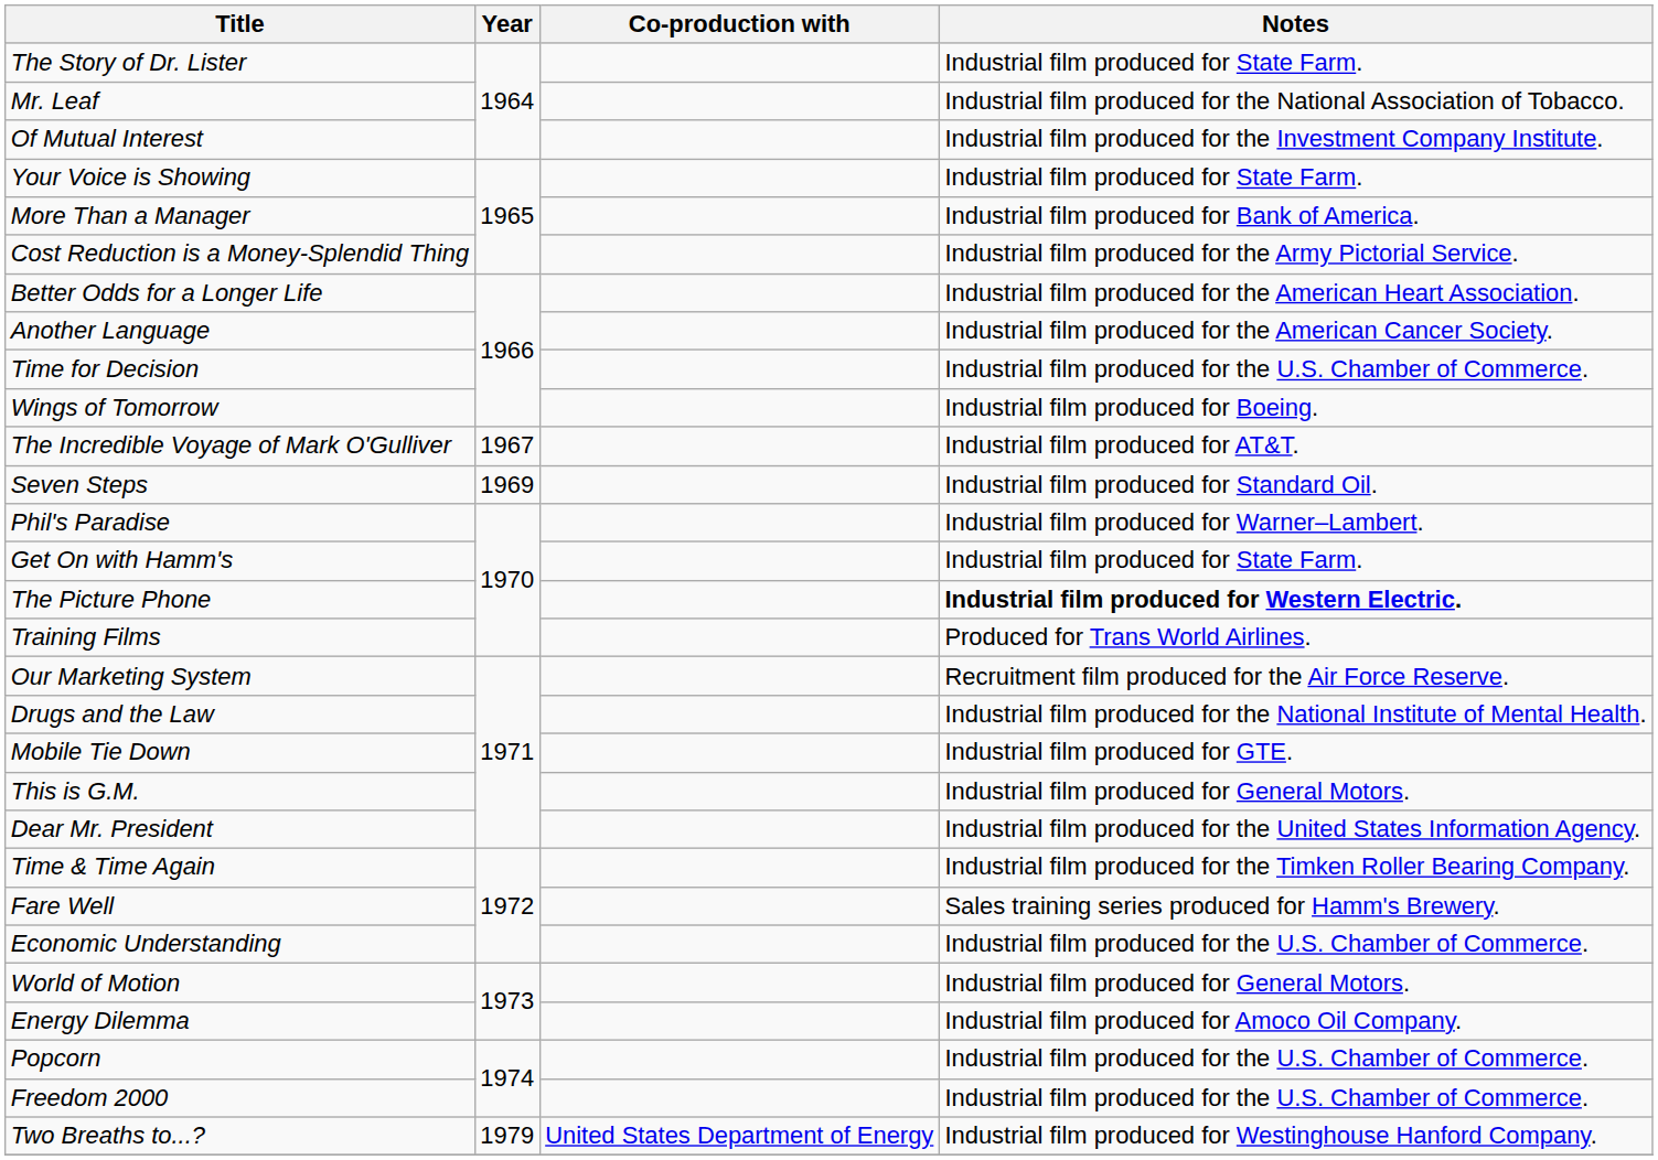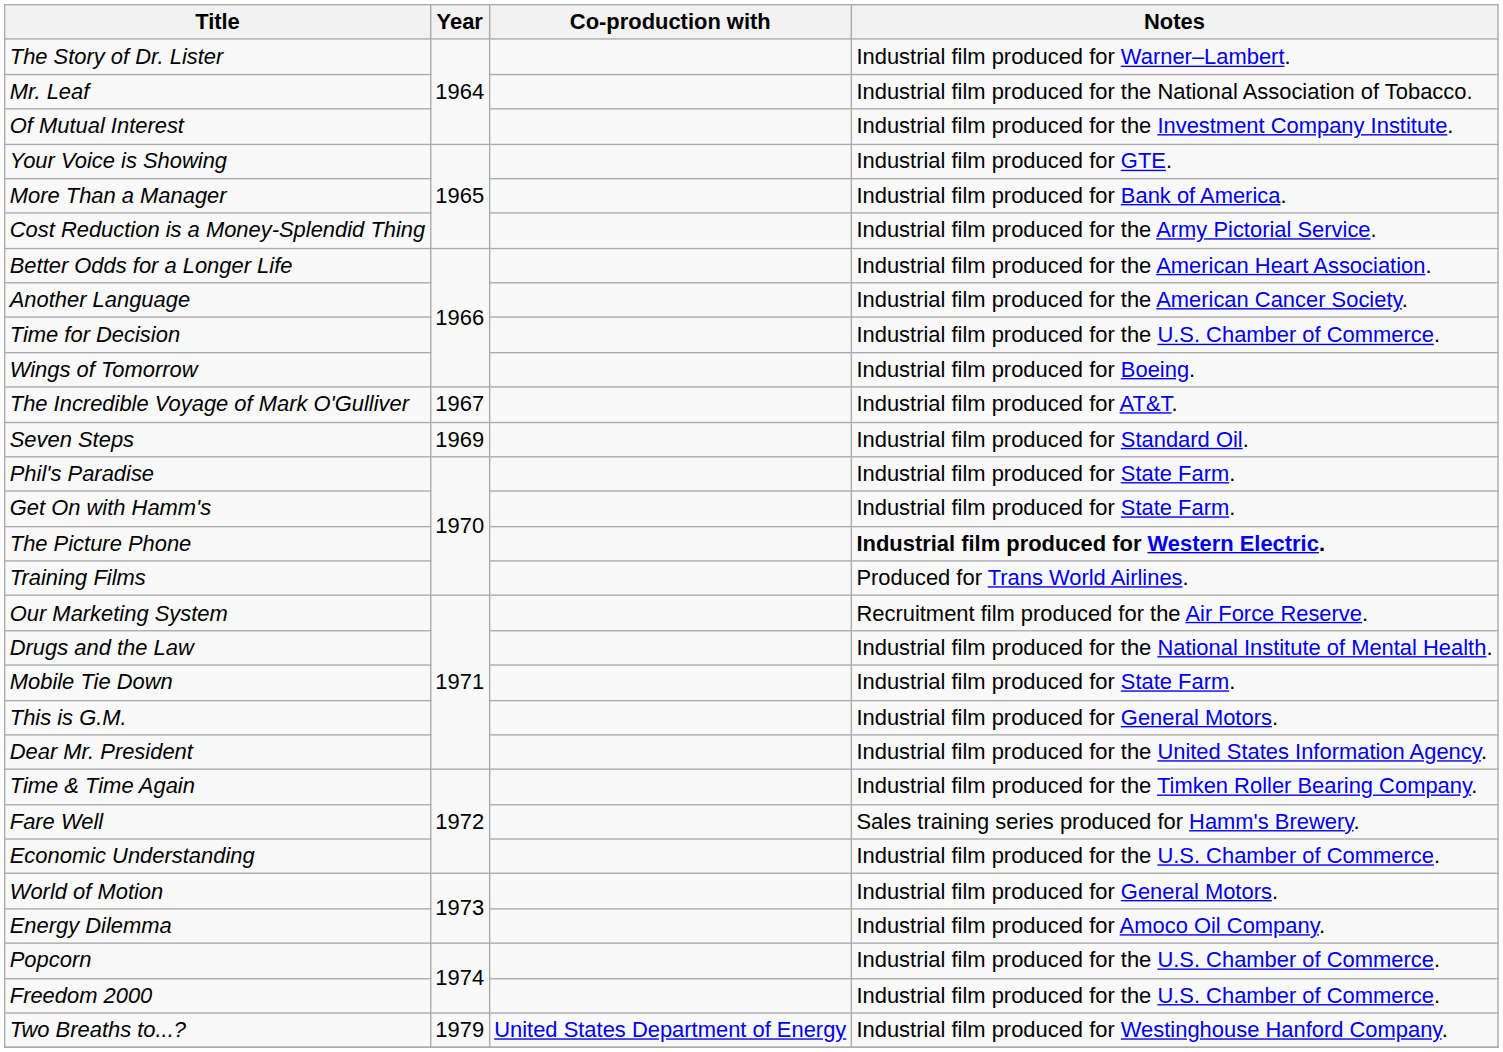The Story of Dr. Lister | Notes: Industrial film produced for State Farm. -> Industrial film produced for Warner–Lambert.
Your Voice is Showing | Notes: Industrial film produced for State Farm. -> Industrial film produced for GTE.
Phil's Paradise | Notes: Industrial film produced for Warner–Lambert. -> Industrial film produced for State Farm.
Mobile Tie Down | Notes: Industrial film produced for GTE. -> Industrial film produced for State Farm.
